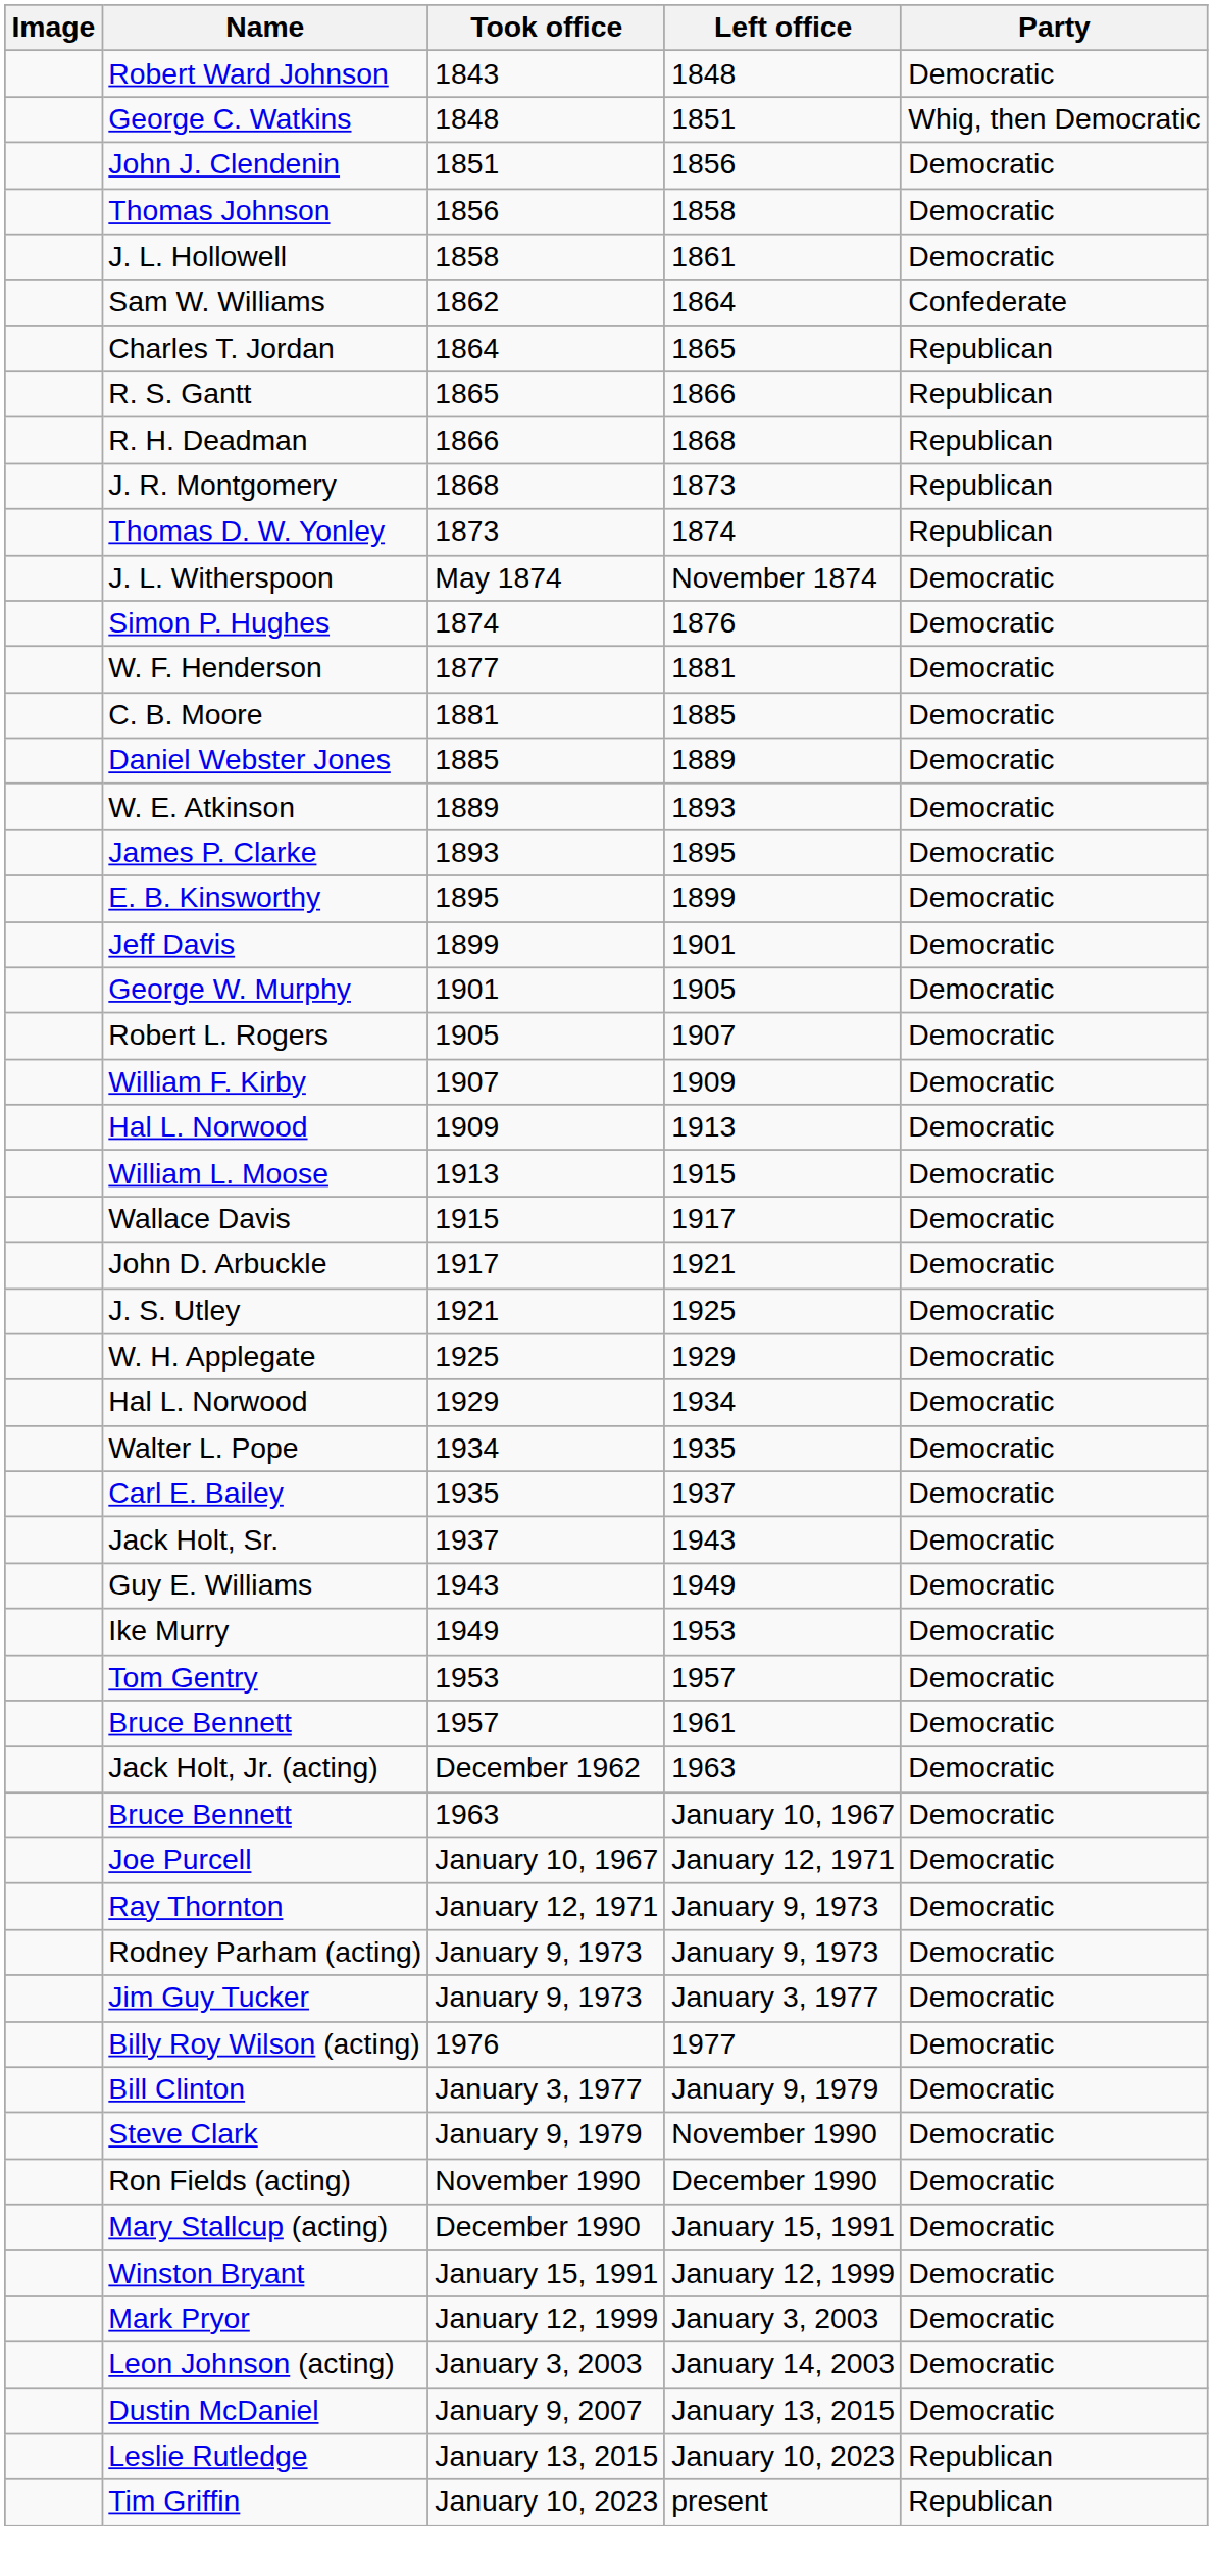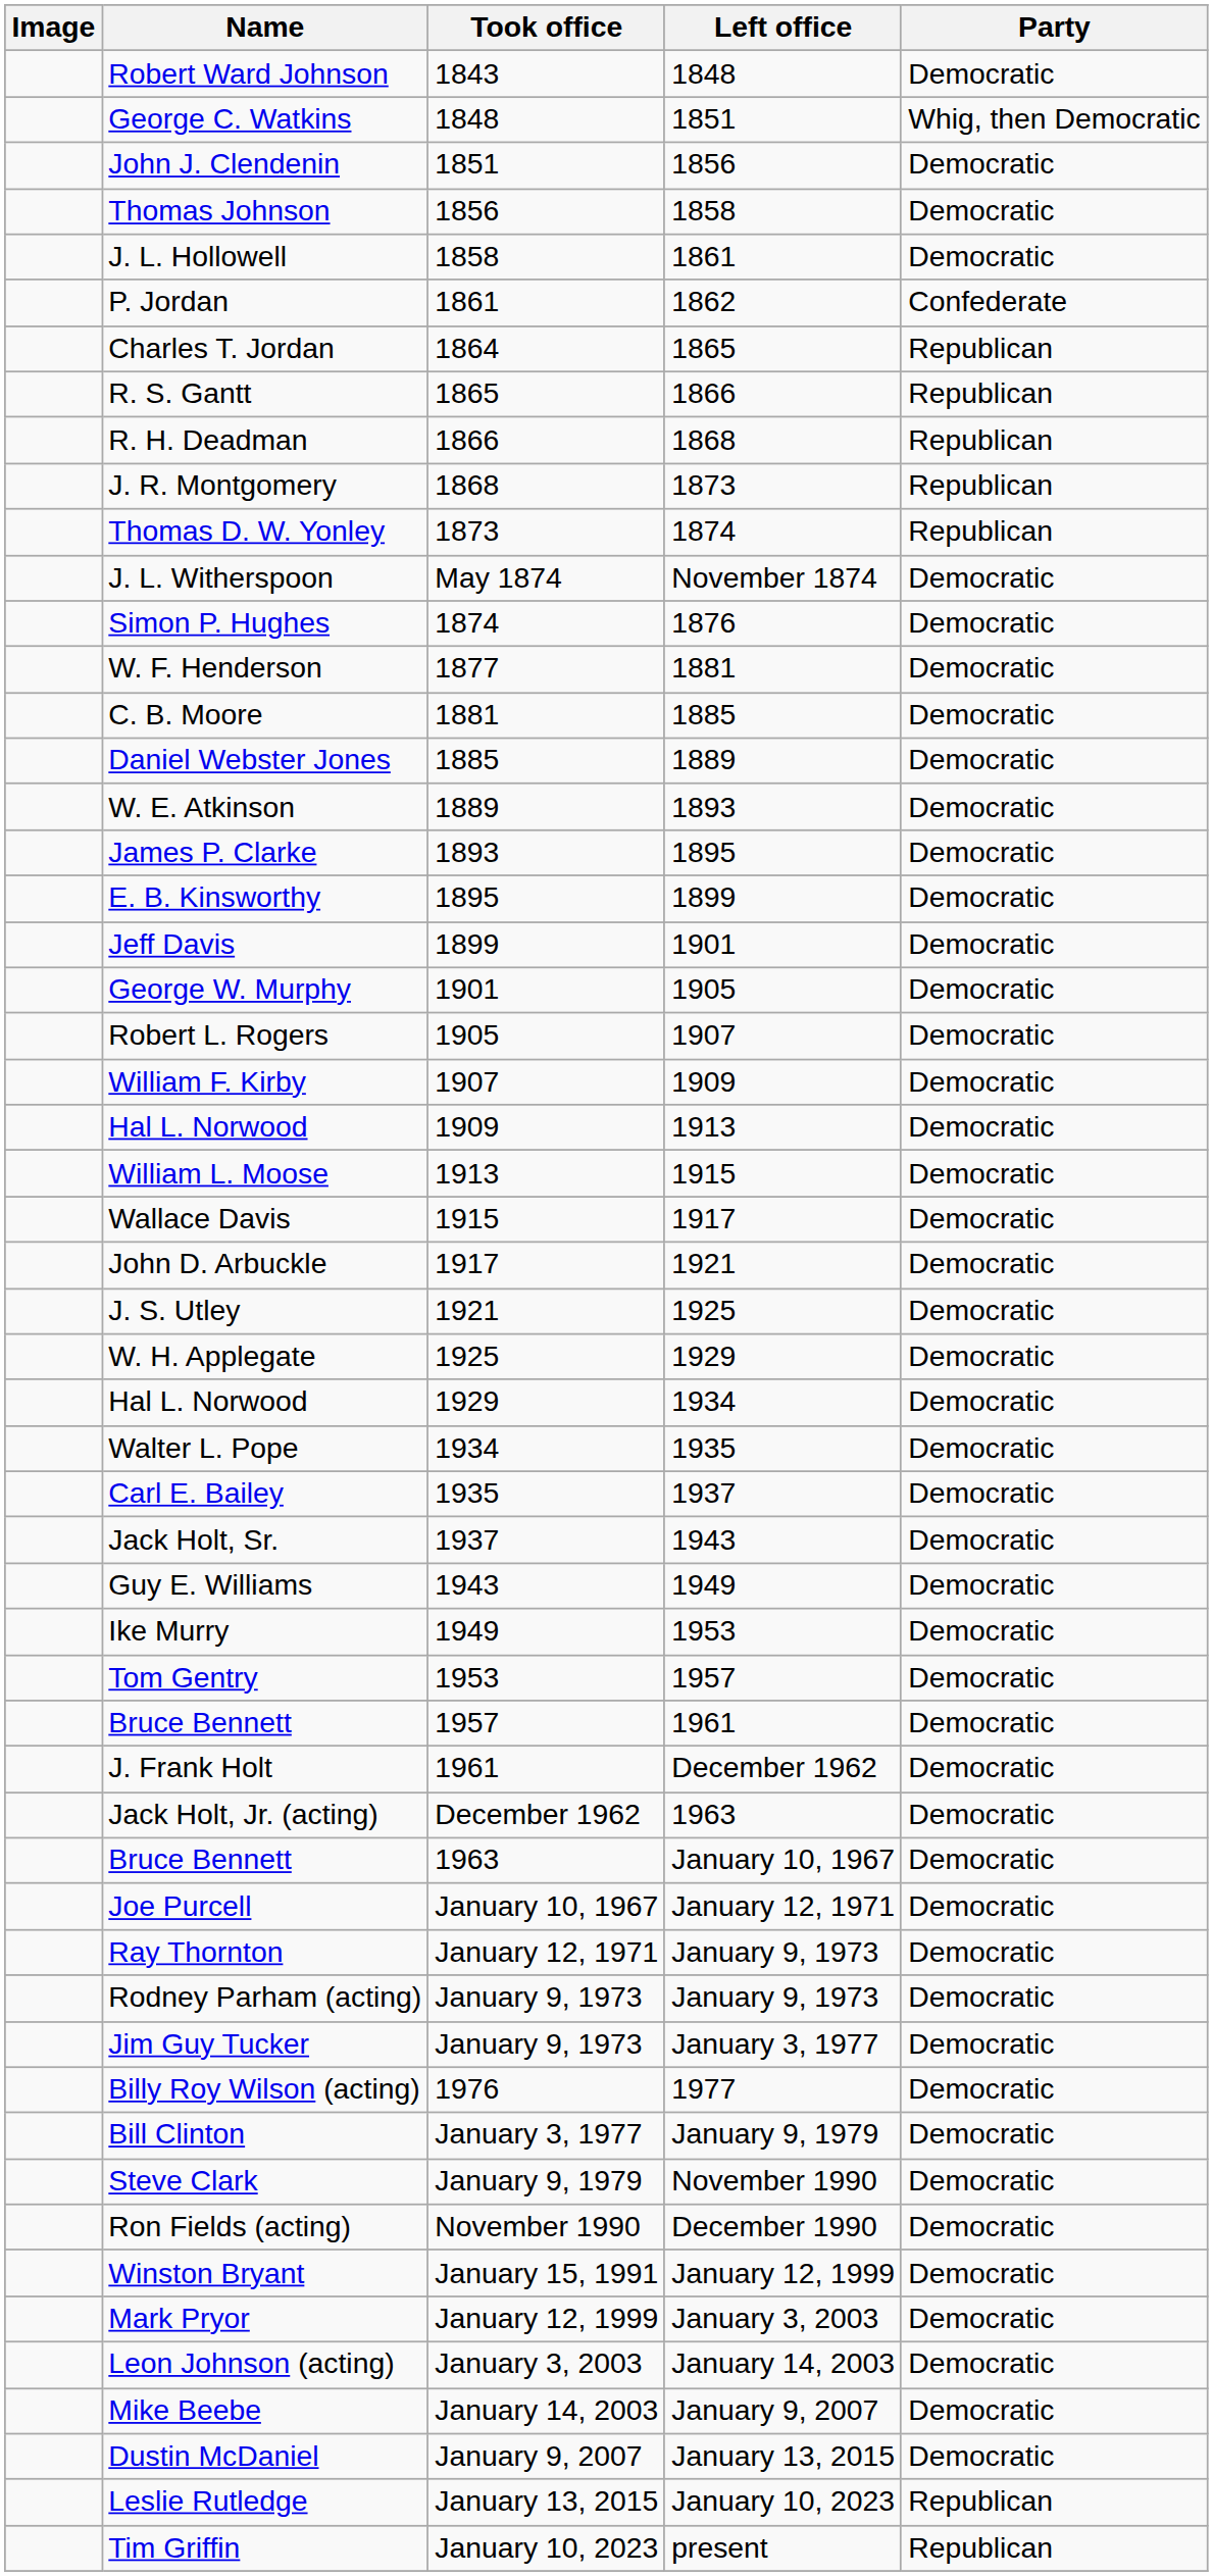+ row: P. Jordan | 1861 | 1862 | Confederate
- row: Sam W. Williams | 1862 | 1864 | Confederate
+ row: J. Frank Holt | 1961 | December 1962 | Democratic
- row: Mary Stallcup (acting) | December 1990 | January 15, 1991 | Democratic
+ row: Mike Beebe | January 14, 2003 | January 9, 2007 | Democratic
